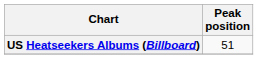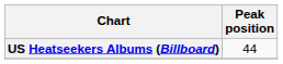US Heatseekers Albums (Billboard) | Peak position: 51 -> 44
